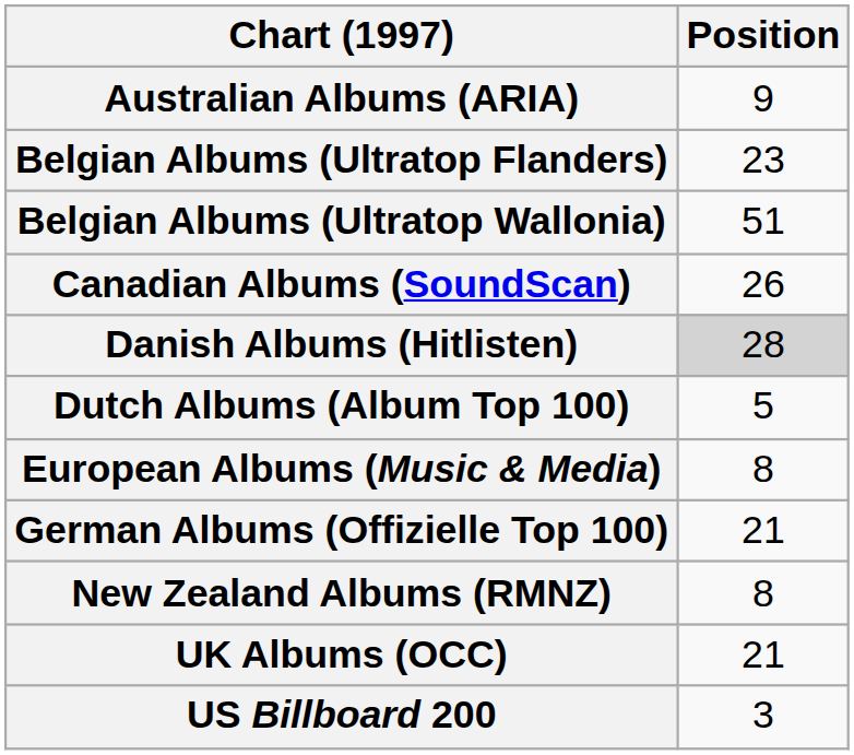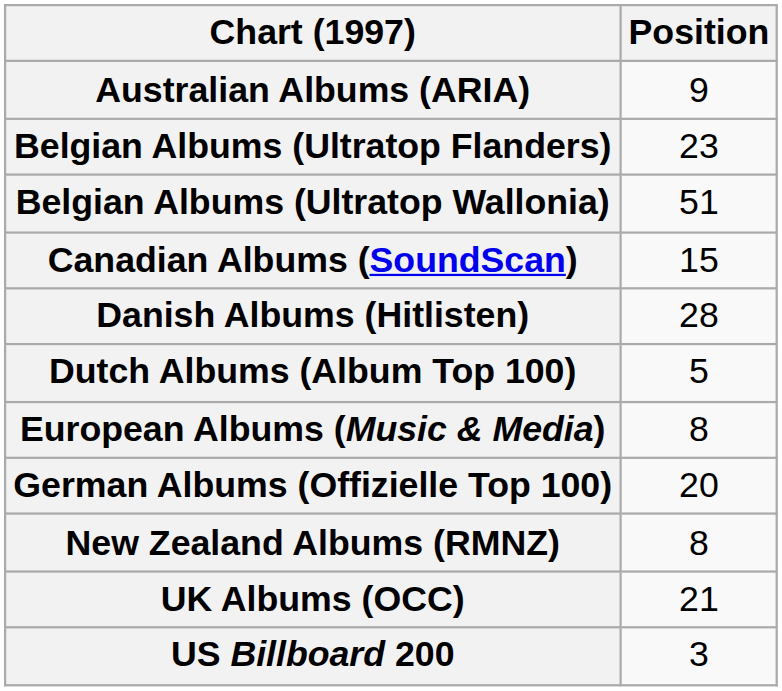Canadian Albums (SoundScan) | Position: 26 -> 15
Danish Albums (Hitlisten) | Position: lightgrey background -> no background
German Albums (Offizielle Top 100) | Position: 21 -> 20
